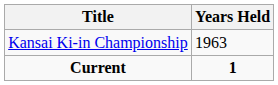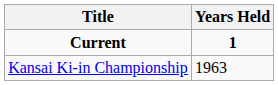rows swapped: Current <-> Kansai Ki-in Championship
